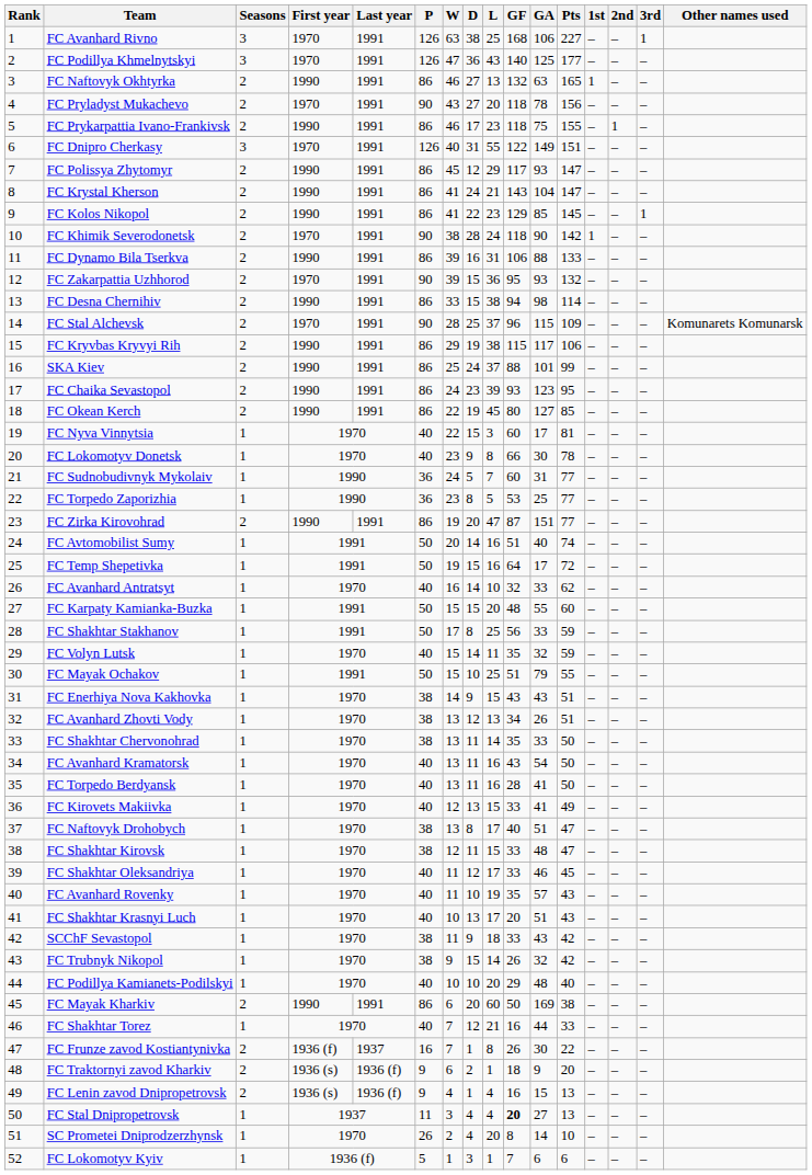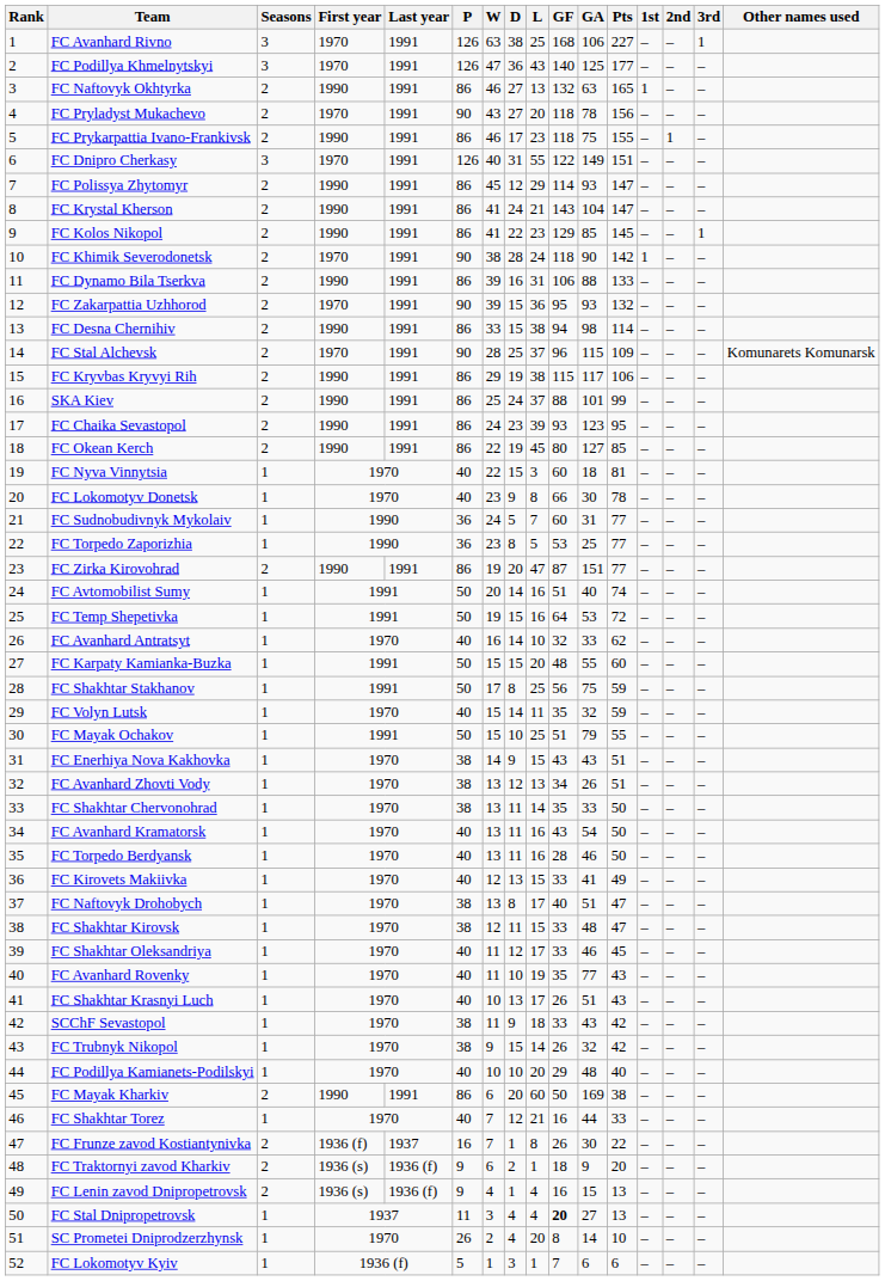FC Polissya Zhytomyr | GF: 117 -> 114
FC Nyva Vinnytsia | GA: 17 -> 18
FC Temp Shepetivka | GA: 17 -> 53
FC Shakhtar Stakhanov | GA: 33 -> 75
FC Torpedo Berdyansk | GA: 41 -> 46
FC Avanhard Rovenky | GA: 57 -> 77
FC Shakhtar Krasnyi Luch | GF: 20 -> 26
